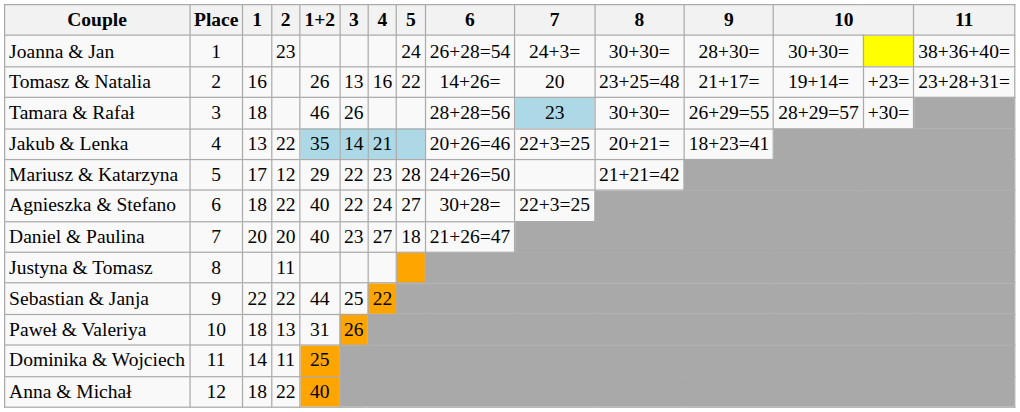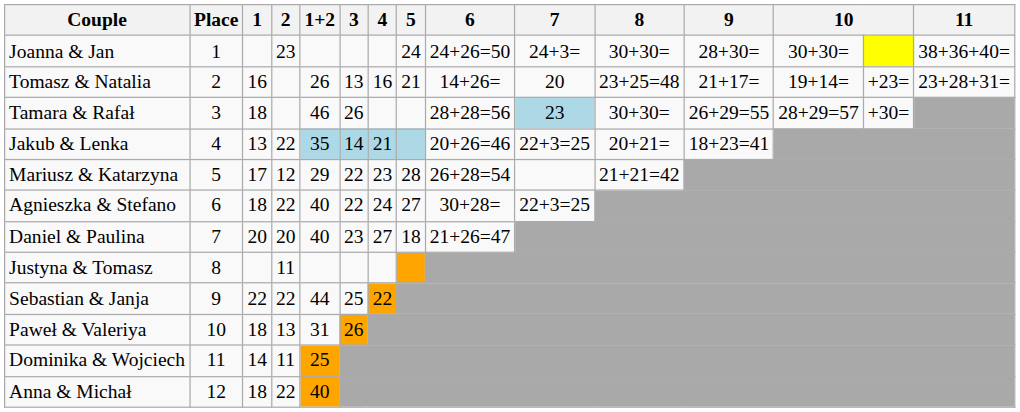Joanna & Jan | 6: 26+28=54 -> 24+26=50
Tomasz & Natalia | 5: 22 -> 21
Mariusz & Katarzyna | 6: 24+26=50 -> 26+28=54
